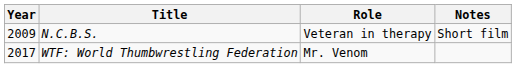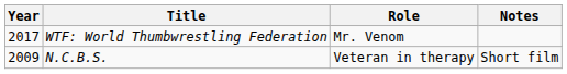rows swapped: N.C.B.S. <-> WTF: World Thumbwrestling Federation
